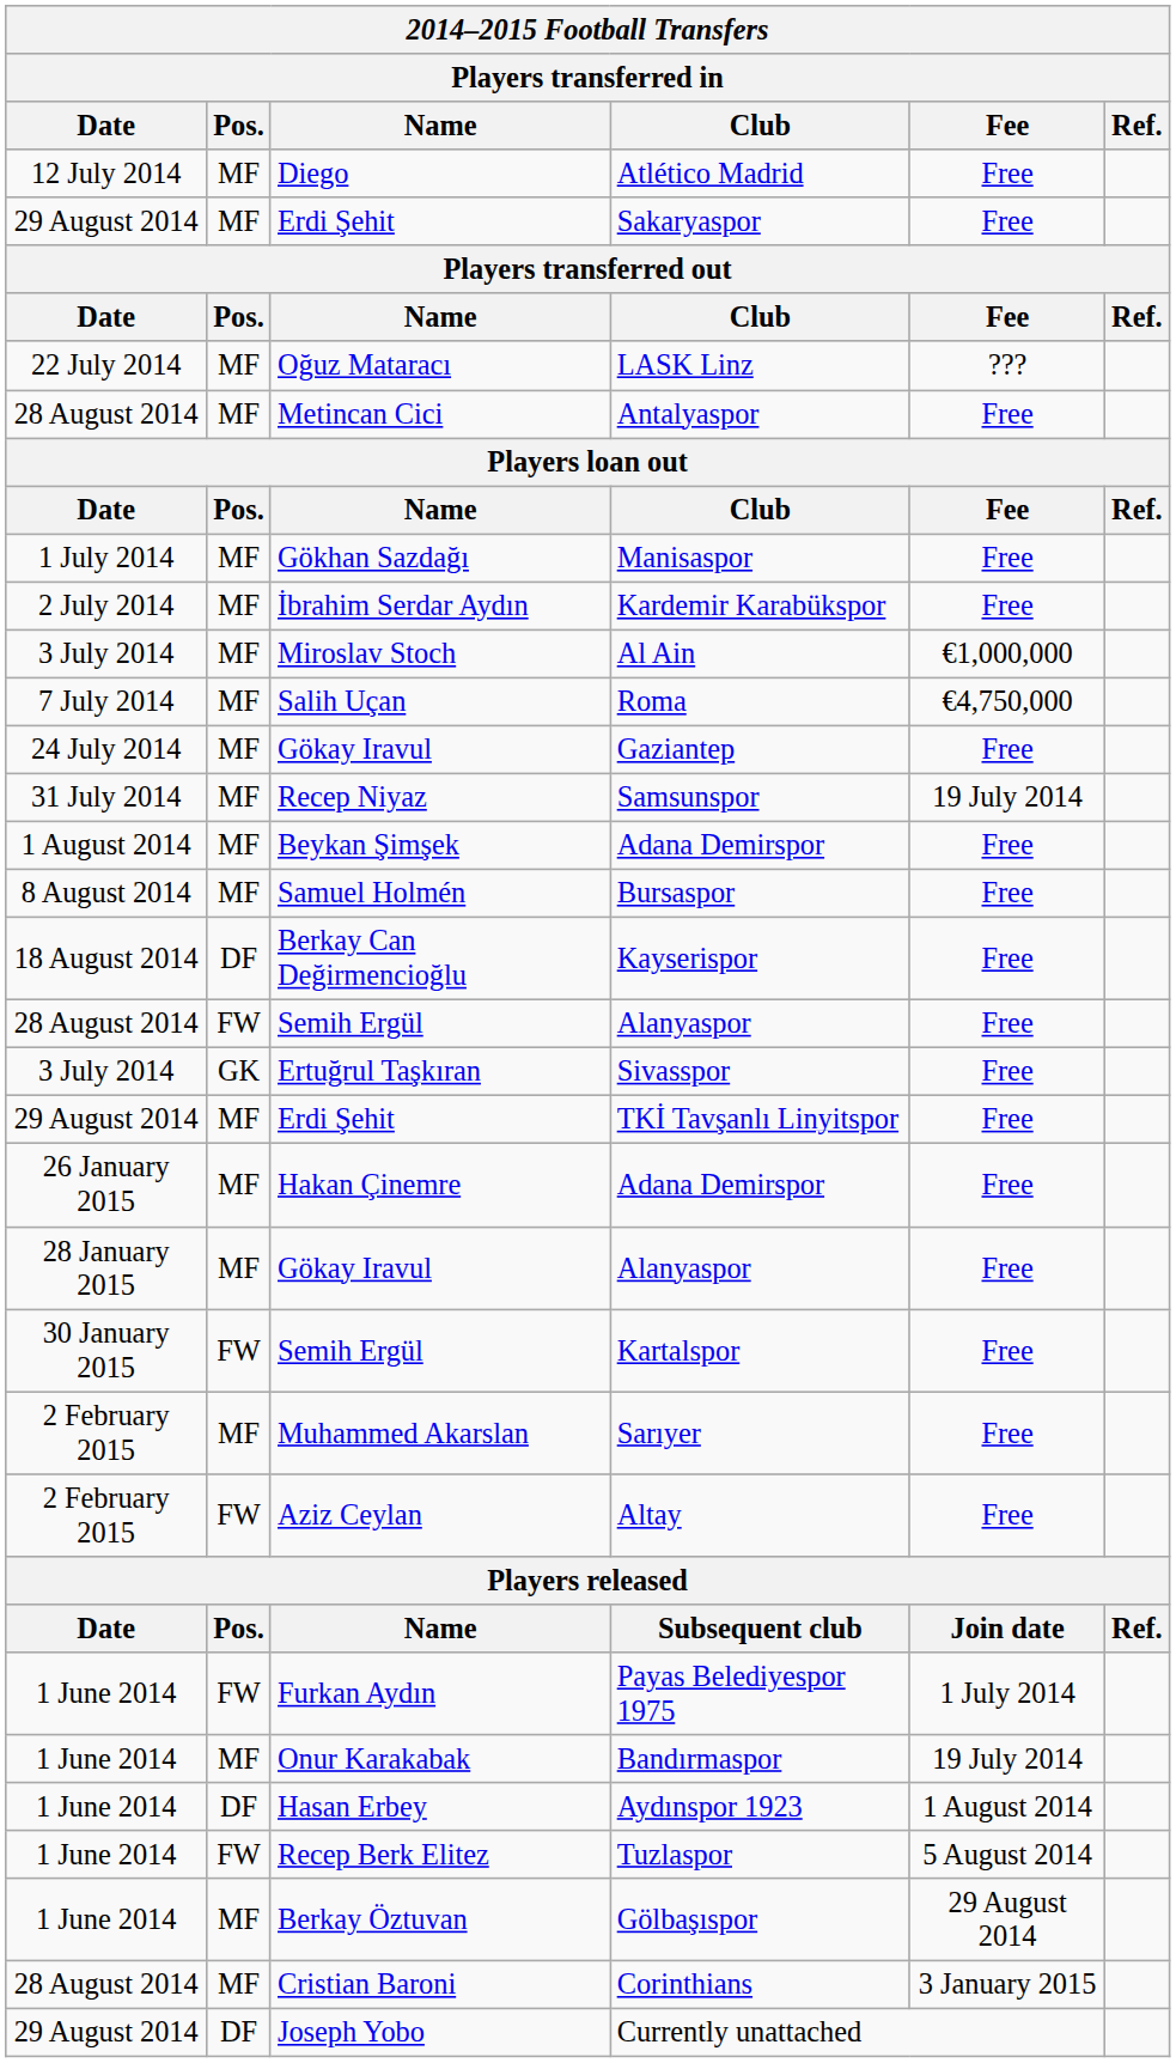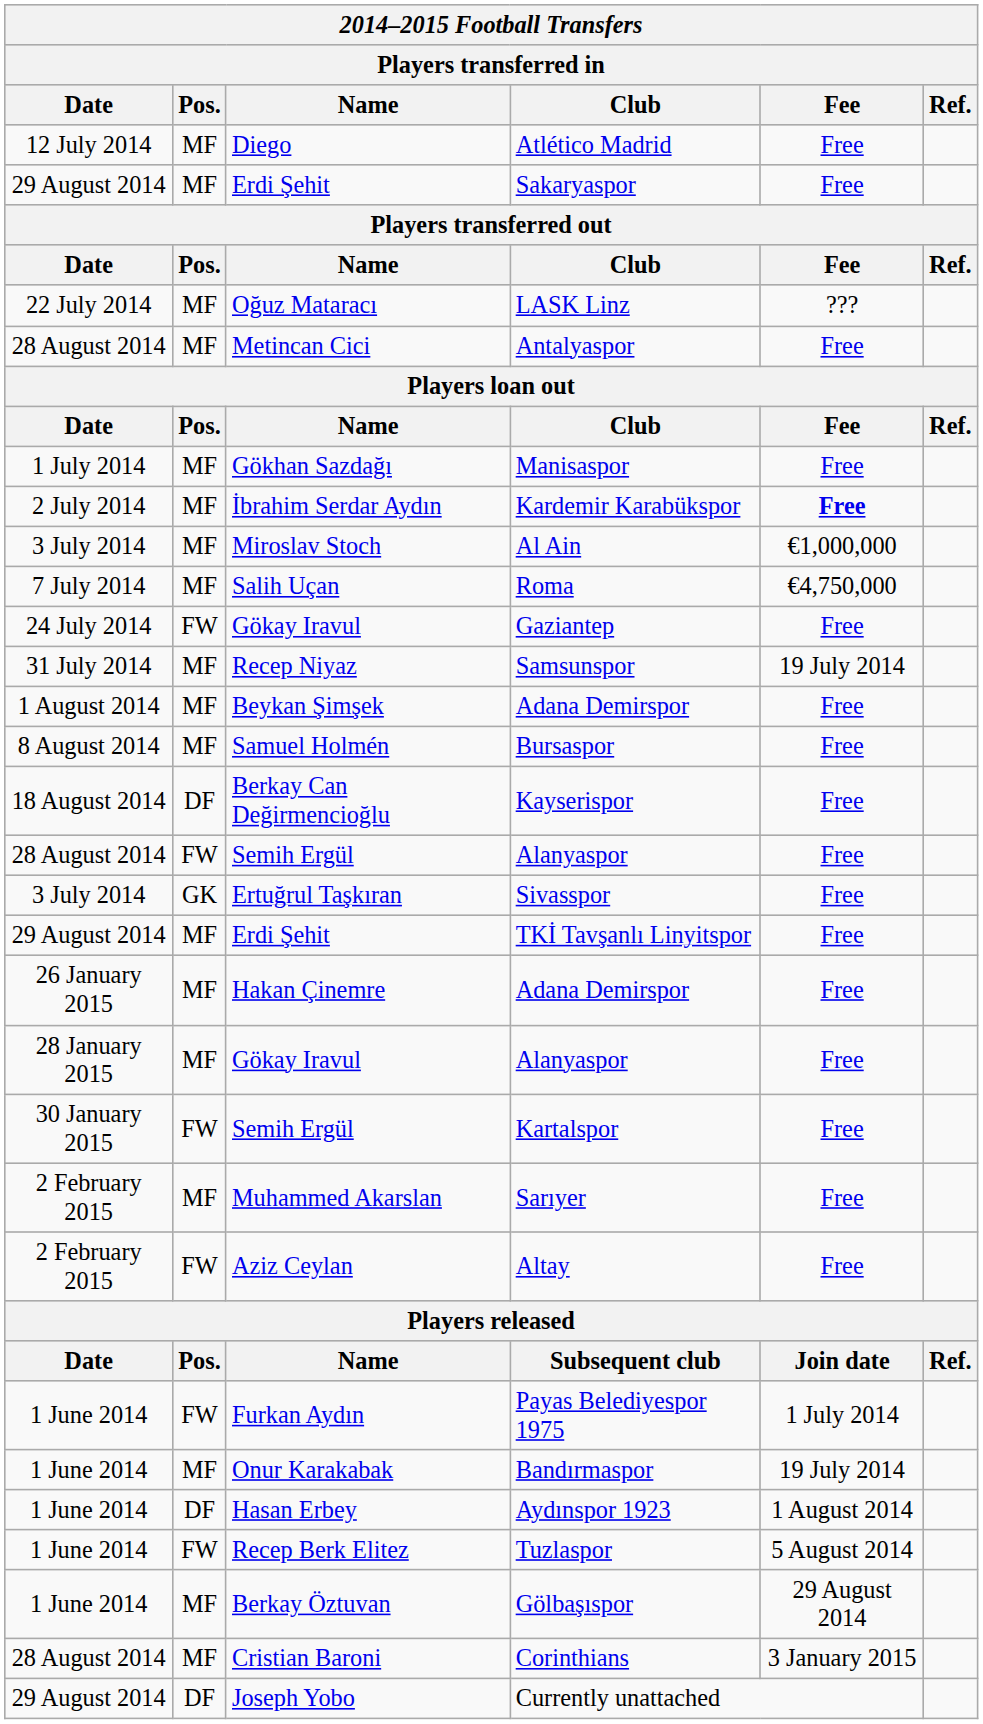Kardemir Karabükspor | 2014–2015 Football Transfers / Players transferred in / Fee: normal -> bold
Gaziantep | 2014–2015 Football Transfers / Players transferred in / Pos.: MF -> FW
